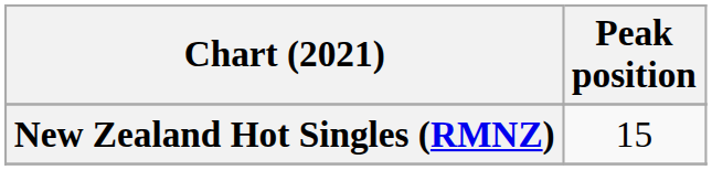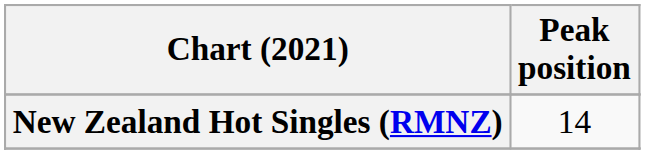New Zealand Hot Singles (RMNZ) | Peak position: 15 -> 14
